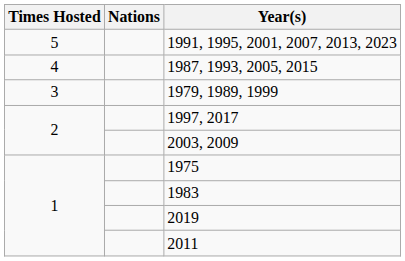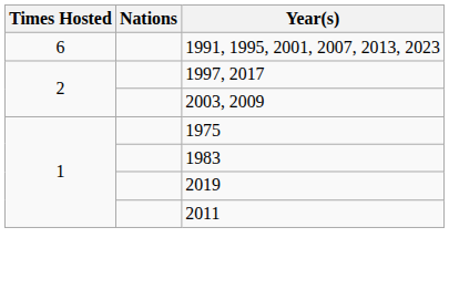1991, 1995, 2001, 2007, 2013, 2023 | Times Hosted: 5 -> 6
- row: 4 | 1987, 1993, 2005, 2015
- row: 3 | 1979, 1989, 1999
